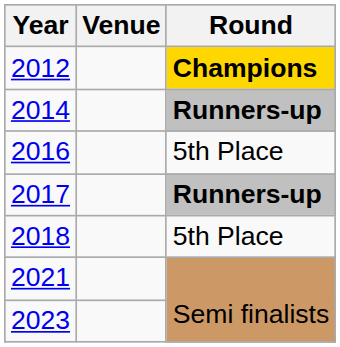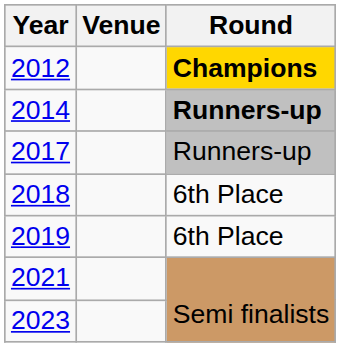- row: 2016 | 5th Place
2017 | Round: bold -> normal
2018 | Round: 5th Place -> 6th Place
+ row: 2019 | 6th Place
